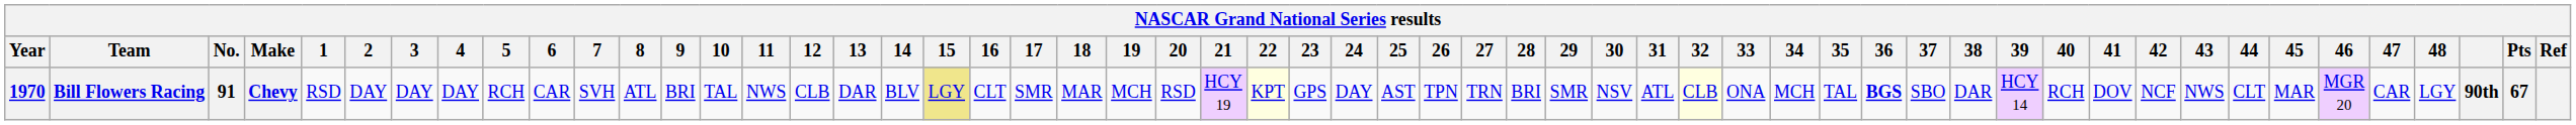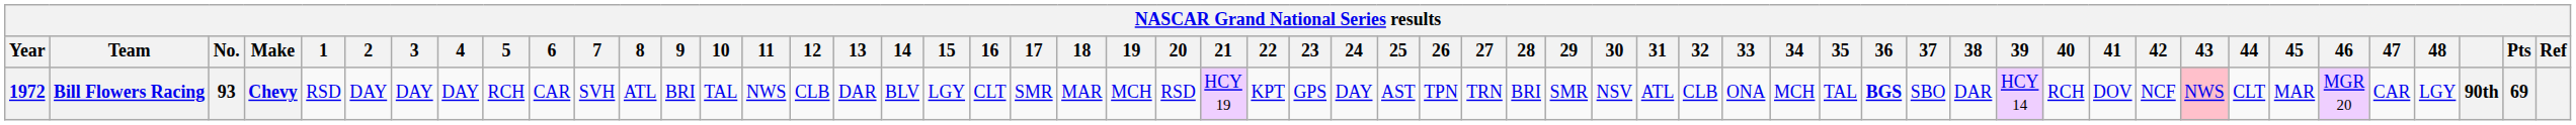Bill Flowers Racing | Year: 1970 -> 1972
Bill Flowers Racing | No.: 91 -> 93
Bill Flowers Racing | 15: khaki background -> no background
Bill Flowers Racing | 22: lightyellow background -> no background
Bill Flowers Racing | 32: lightyellow background -> no background
Bill Flowers Racing | 43: no background -> pink background
Bill Flowers Racing | Pts: 67 -> 69
